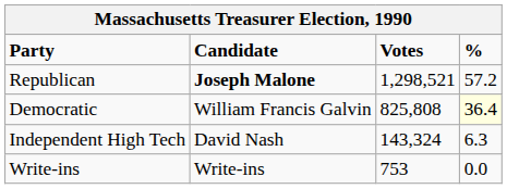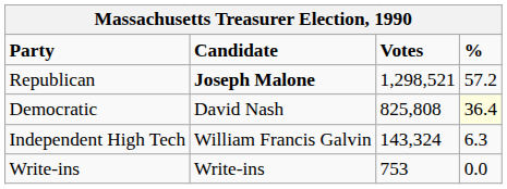Democratic | Candidate: William Francis Galvin -> David Nash
Independent High Tech | Candidate: David Nash -> William Francis Galvin
